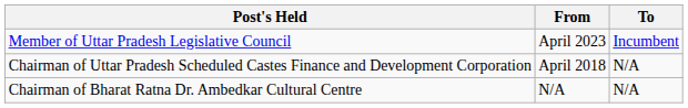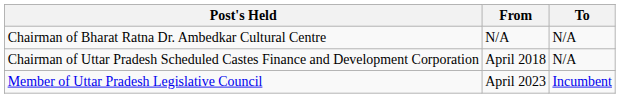rows swapped: Member of Uttar Pradesh Legislative Council <-> Chairman of Bharat Ratna Dr. Ambedkar Cultural Centre
